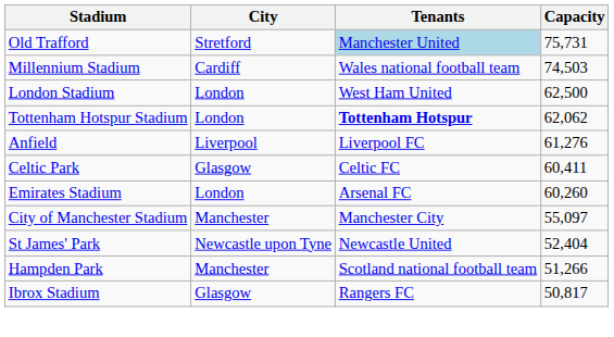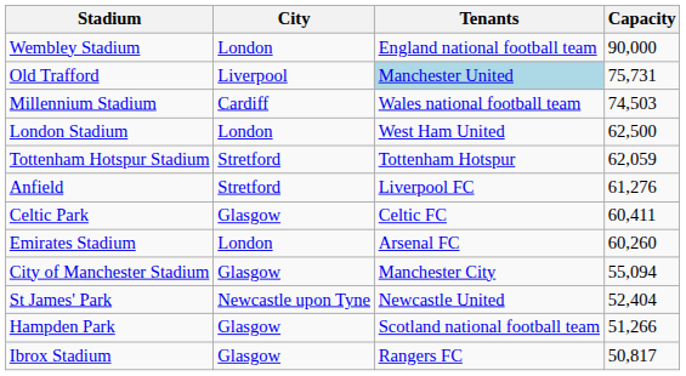+ row: Wembley Stadium | London | England national football team | 90,000
Old Trafford | City: Stretford -> Liverpool
Tottenham Hotspur Stadium | City: London -> Stretford
Tottenham Hotspur Stadium | Tenants: bold -> normal
Tottenham Hotspur Stadium | Capacity: 62,062 -> 62,059
Anfield | City: Liverpool -> Stretford
City of Manchester Stadium | City: Manchester -> Glasgow
City of Manchester Stadium | Capacity: 55,097 -> 55,094
Hampden Park | City: Manchester -> Glasgow
